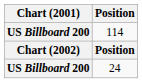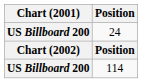rows swapped: 24 <-> 114
